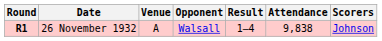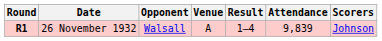columns swapped: Opponent <-> Venue
26 November 1932 | Attendance: 9,838 -> 9,839
